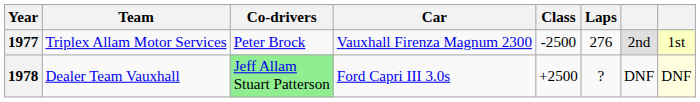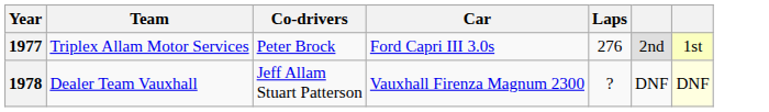- column: Class | -2500 | +2500
1977 | Car: Vauxhall Firenza Magnum 2300 -> Ford Capri III 3.0s
1978 | Co-drivers: lightgreen background -> no background
1978 | Car: Ford Capri III 3.0s -> Vauxhall Firenza Magnum 2300
